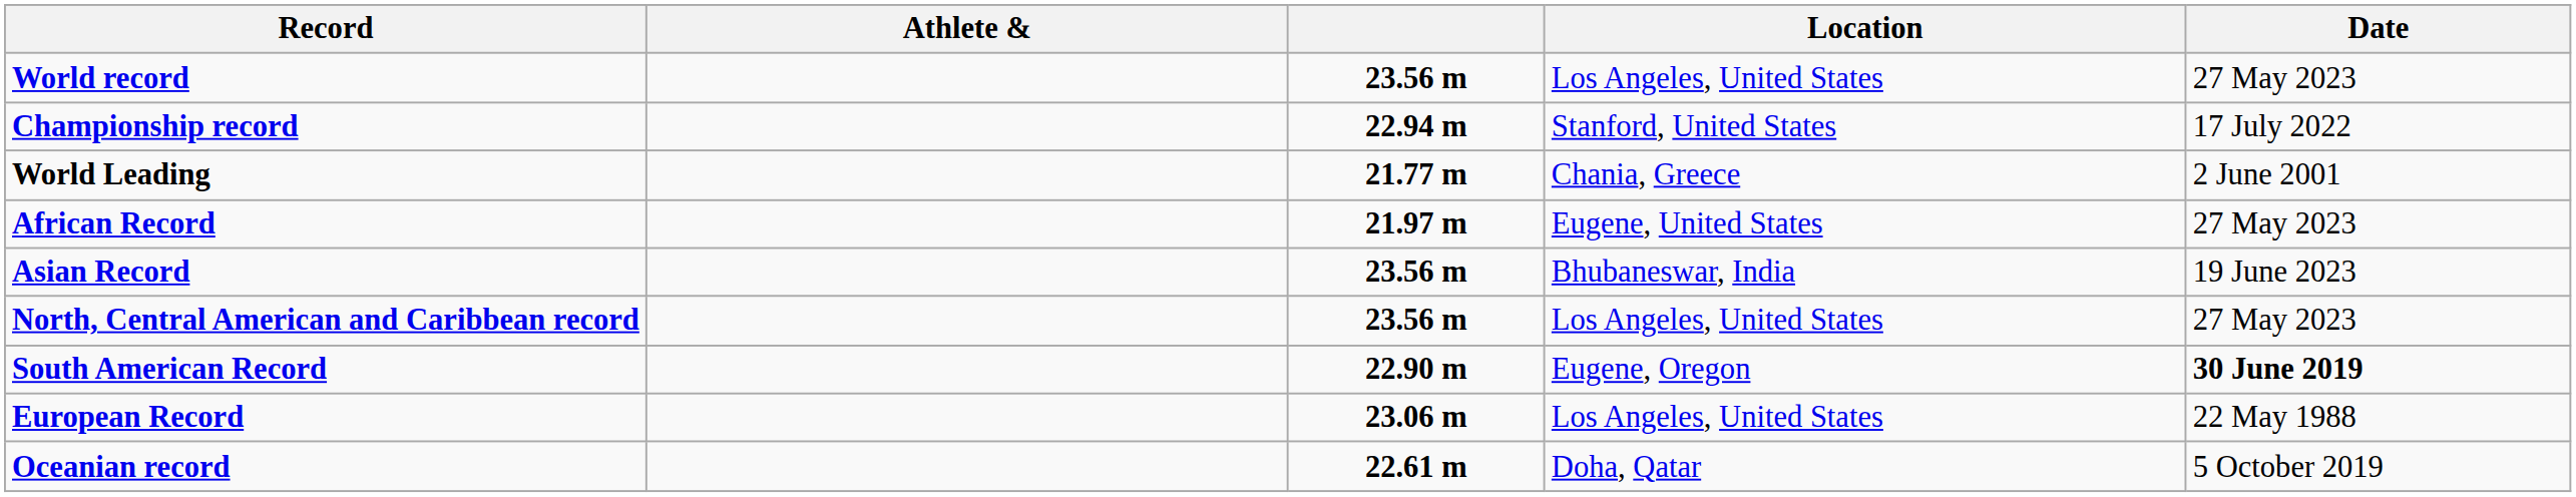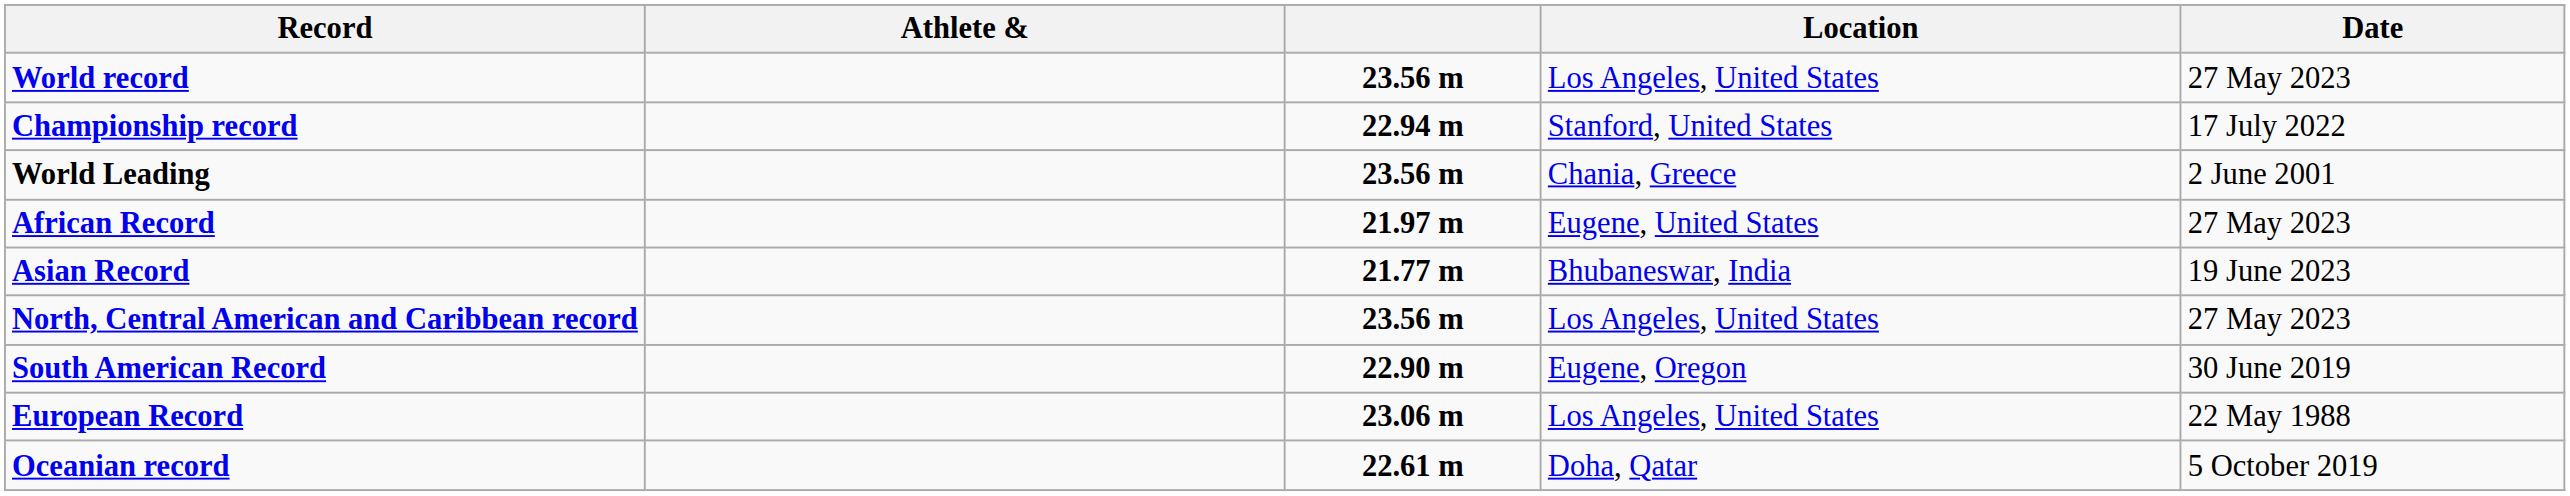World Leading | column 3: 21.77 m -> 23.56 m
Asian Record | column 3: 23.56 m -> 21.77 m
South American Record | Date: bold -> normal
